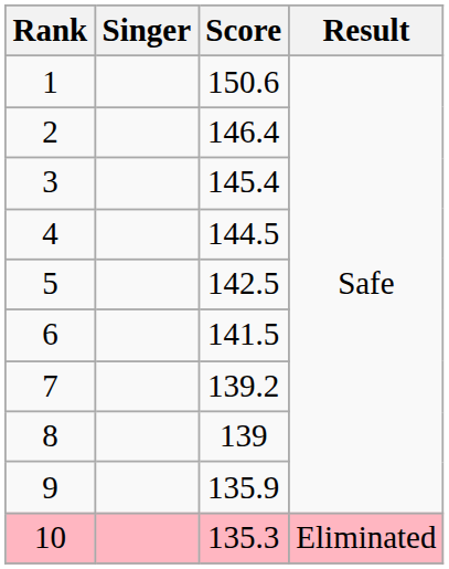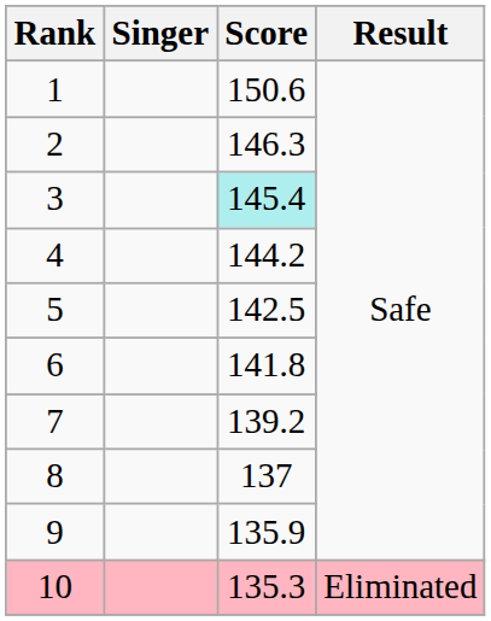2 | Score: 146.4 -> 146.3
3 | Score: no background -> paleturquoise background
4 | Score: 144.5 -> 144.2
6 | Score: 141.5 -> 141.8
8 | Score: 139 -> 137
